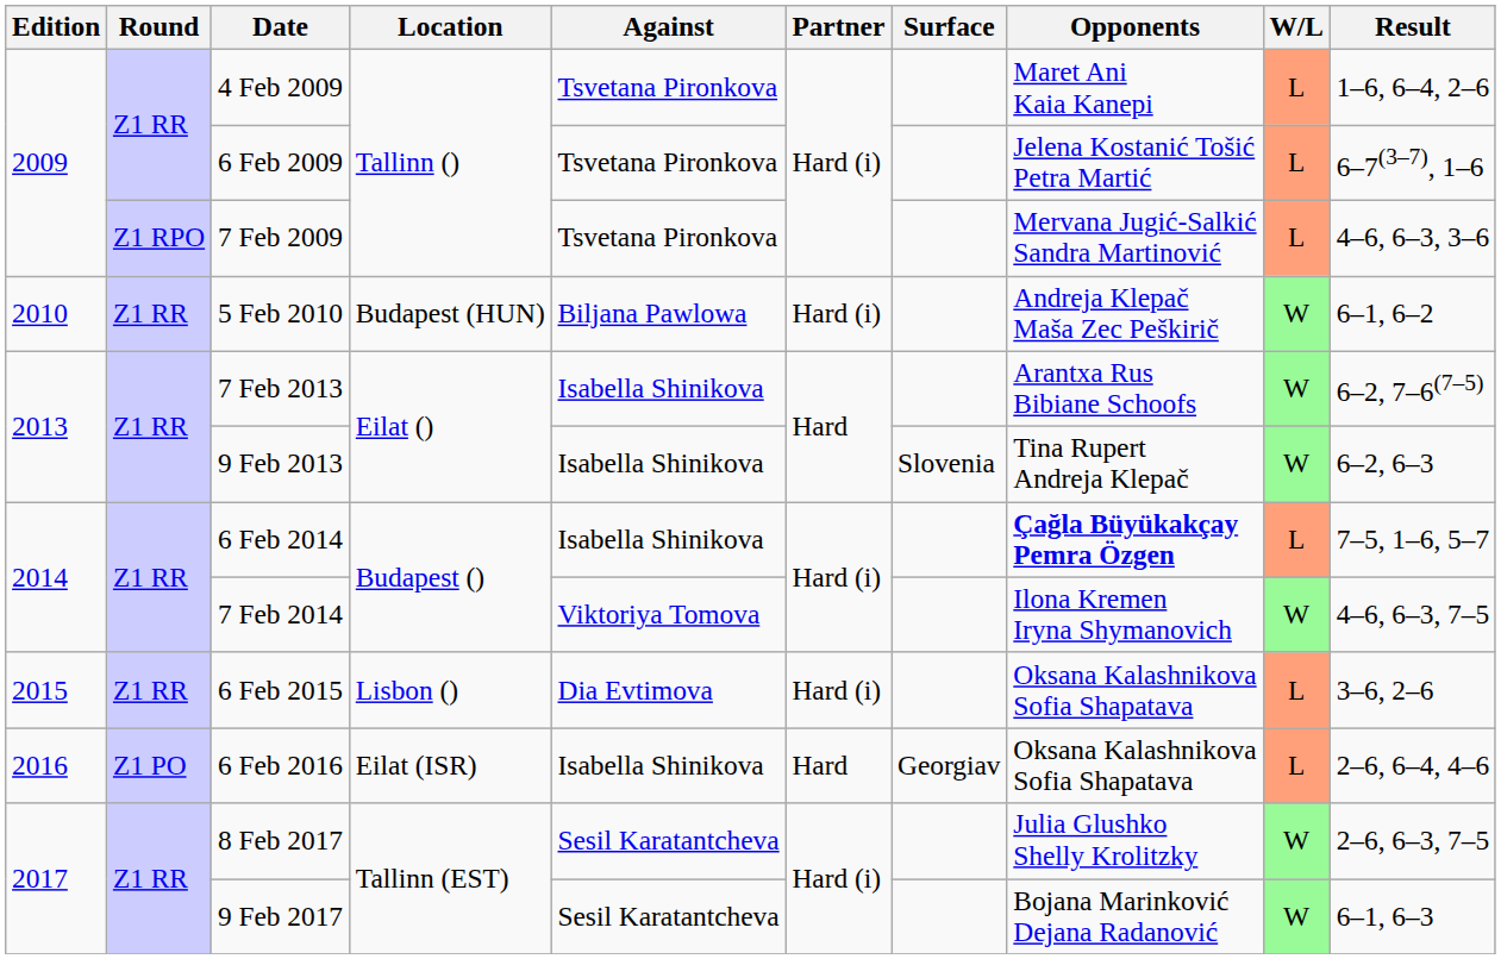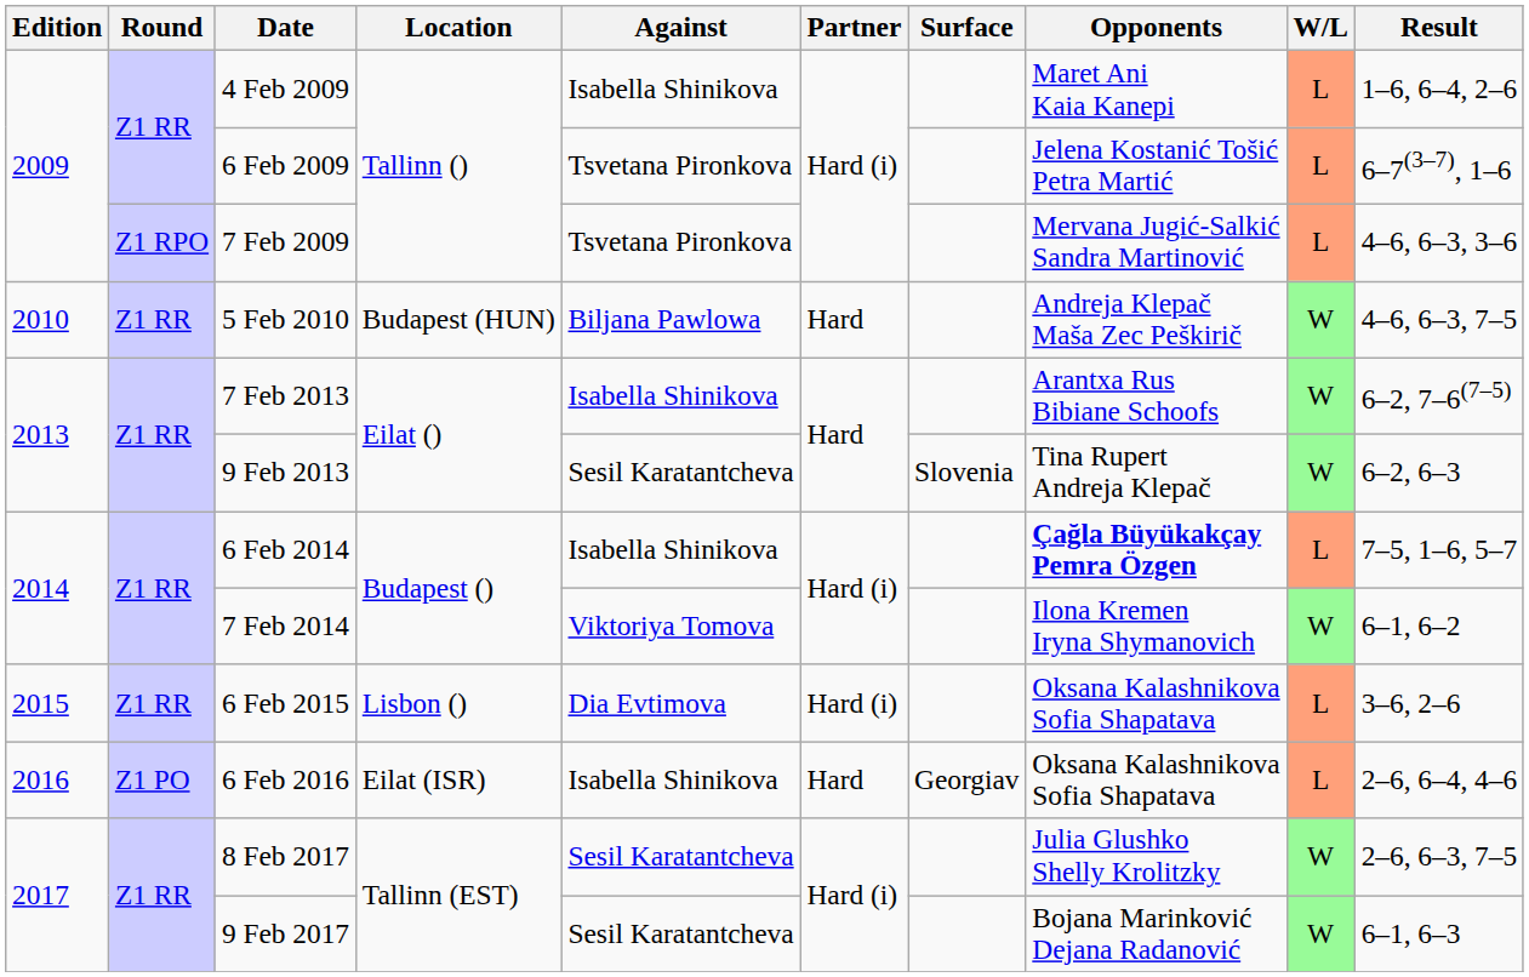4 Feb 2009 | Against: Tsvetana Pironkova -> Isabella Shinikova
5 Feb 2010 | Partner: Hard (i) -> Hard
5 Feb 2010 | Result: 6–1, 6–2 -> 4–6, 6–3, 7–5
9 Feb 2013 | Against: Isabella Shinikova -> Sesil Karatantcheva
7 Feb 2014 | Result: 4–6, 6–3, 7–5 -> 6–1, 6–2
